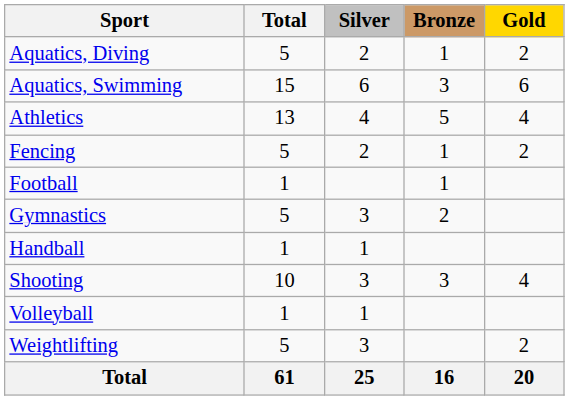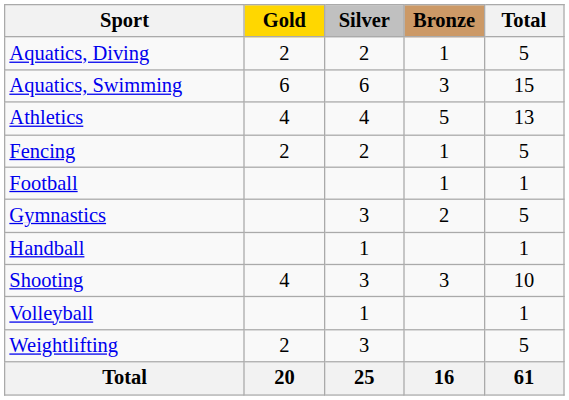columns swapped: Gold <-> Total
